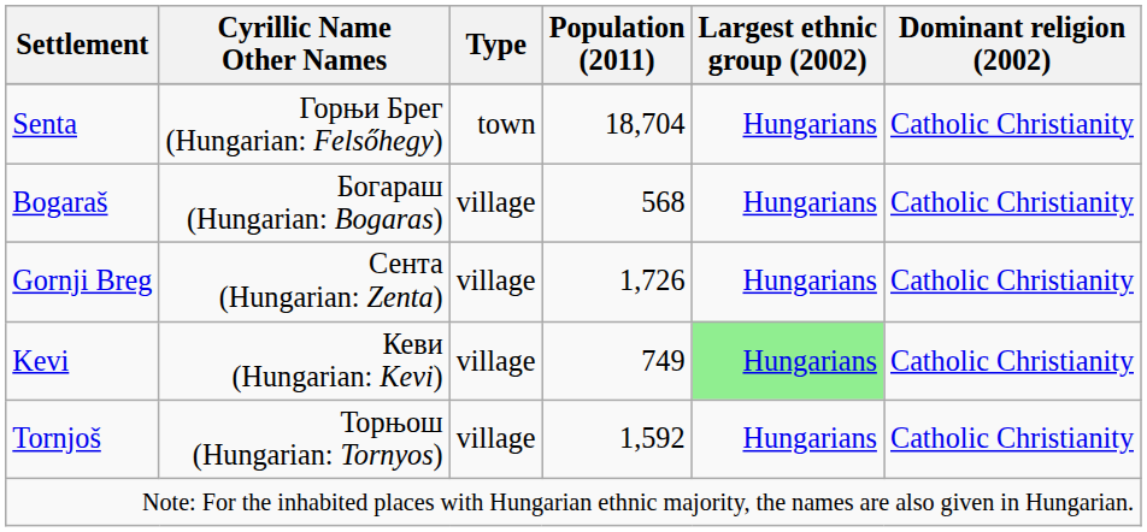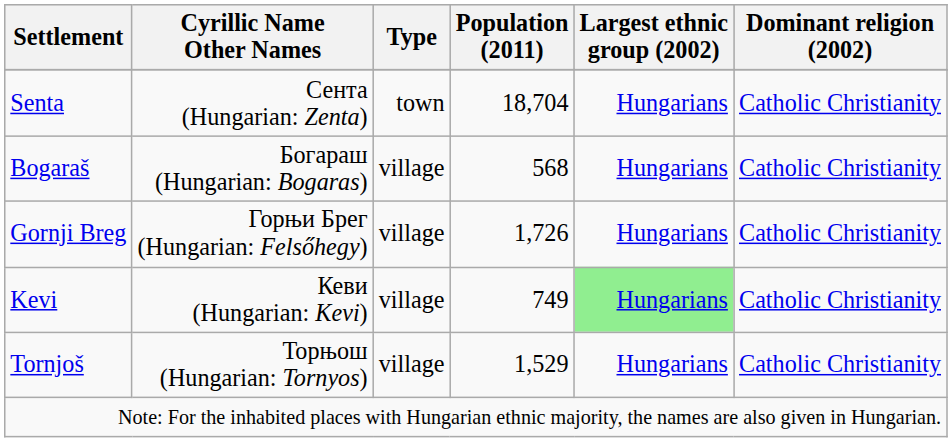Senta | Cyrillic Name Other Names: Горњи Брег (Hungarian: Felsőhegy) -> Сента (Hungarian: Zenta)
Gornji Breg | Cyrillic Name Other Names: Сента (Hungarian: Zenta) -> Горњи Брег (Hungarian: Felsőhegy)
Tornjoš | Population (2011): 1,592 -> 1,529
